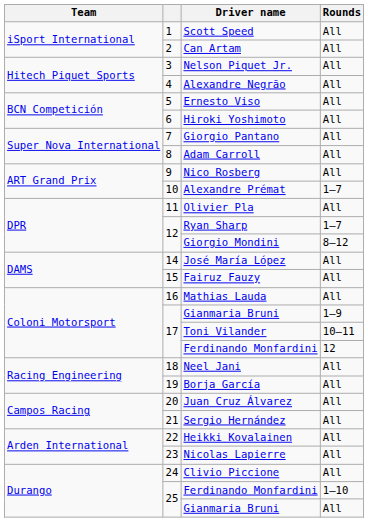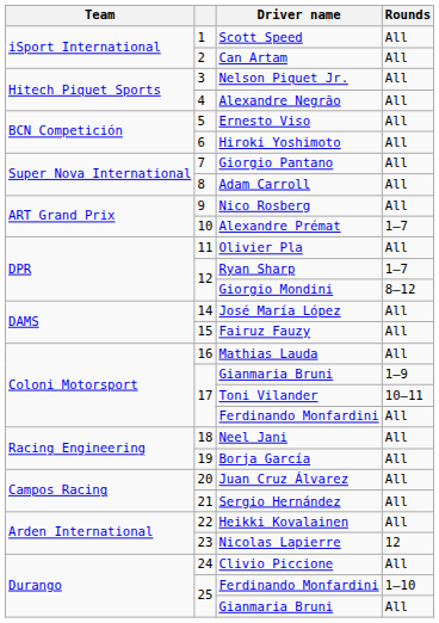17 / Ferdinando Monfardini | Rounds: 12 -> All
Nicolas Lapierre | Rounds: All -> 12
